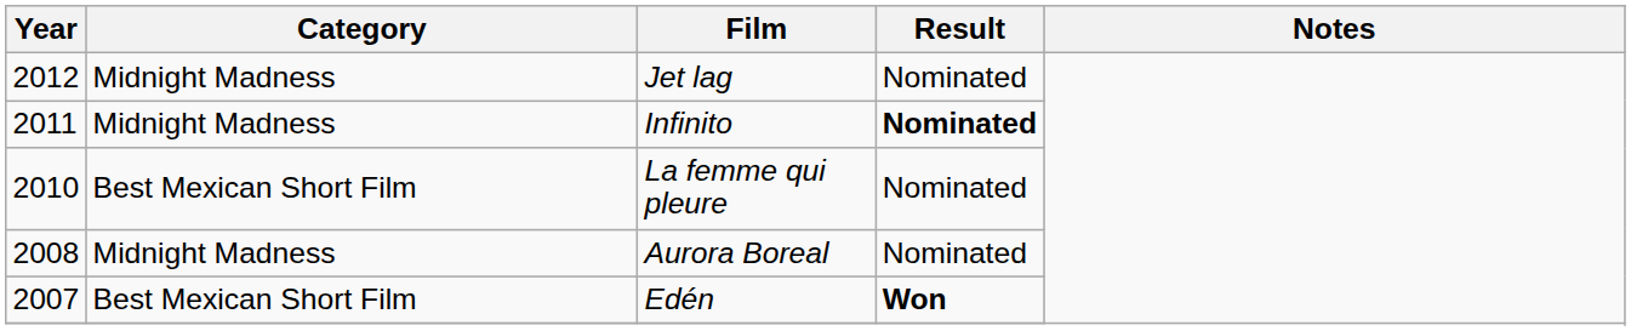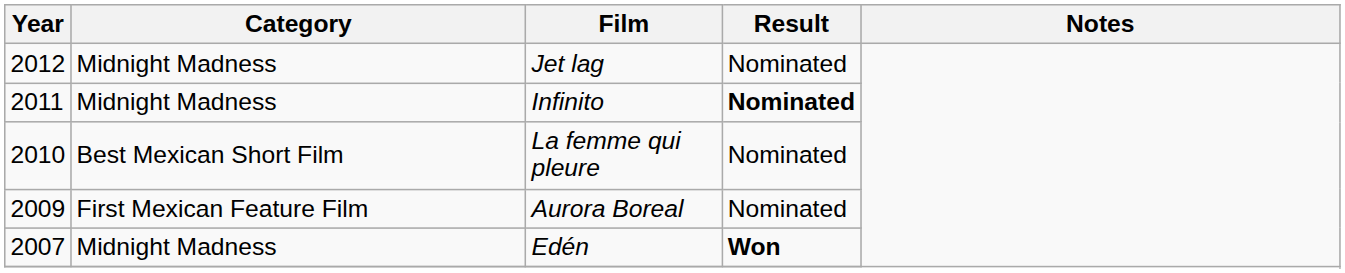Aurora Boreal | Year: 2008 -> 2009
Aurora Boreal | Category: Midnight Madness -> First Mexican Feature Film
Edén | Category: Best Mexican Short Film -> Midnight Madness
